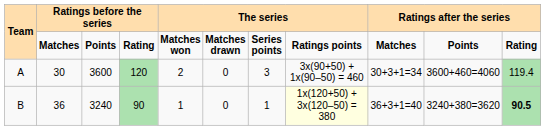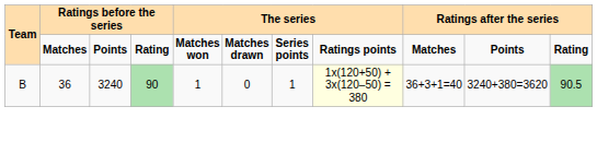- row: A | 30 | 3600 | 120 | 2 | 0 | 3 | 3x(90+50) + 1x(90–50) = 460 | 30+3+1=34 | 3600+460=4060 | 119.4
B | column 11: bold -> normal
